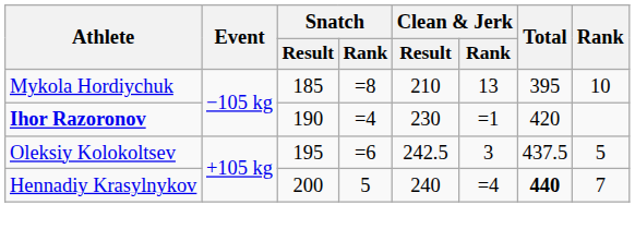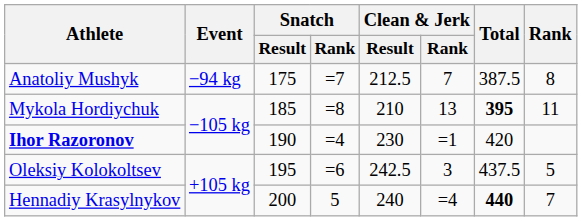+ row: Anatoliy Mushyk | −94 kg | 175 | =7 | 212.5 | 7 | 387.5 | 8
Mykola Hordiychuk | Total: normal -> bold
Mykola Hordiychuk | Rank: 10 -> 11
